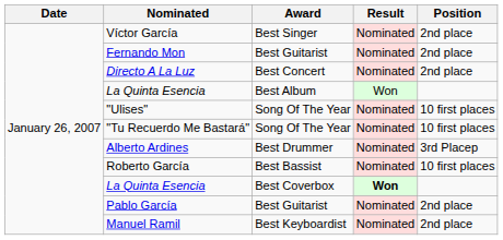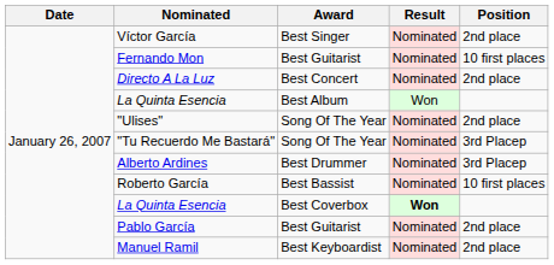Fernando Mon | Position: 2nd place -> 10 first places
"Ulises" | Position: 10 first places -> 2nd place
"Tu Recuerdo Me Bastará" | Position: 10 first places -> 3rd Placep
